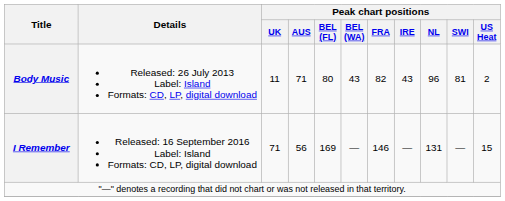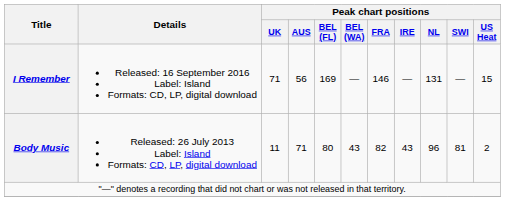rows swapped: Body Music <-> I Remember
